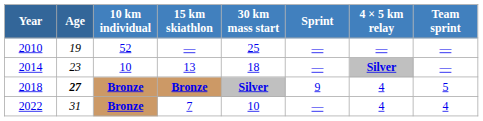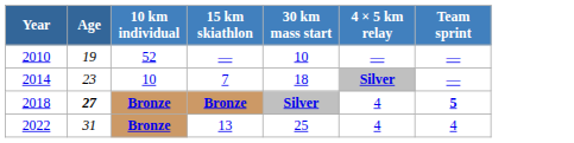- column: Sprint | — | — | 9 | —
2010 | 30 km mass start: 25 -> 10
2014 | 15 km skiathlon: 13 -> 7
2018 | Team sprint: normal -> bold
2022 | 15 km skiathlon: 7 -> 13
2022 | 30 km mass start: 10 -> 25
